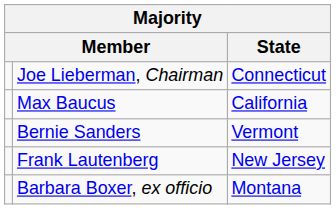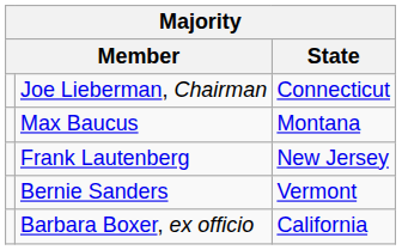Max Baucus | State: California -> Montana
rows swapped: Frank Lautenberg <-> Bernie Sanders
Barbara Boxer, ex officio | State: Montana -> California
